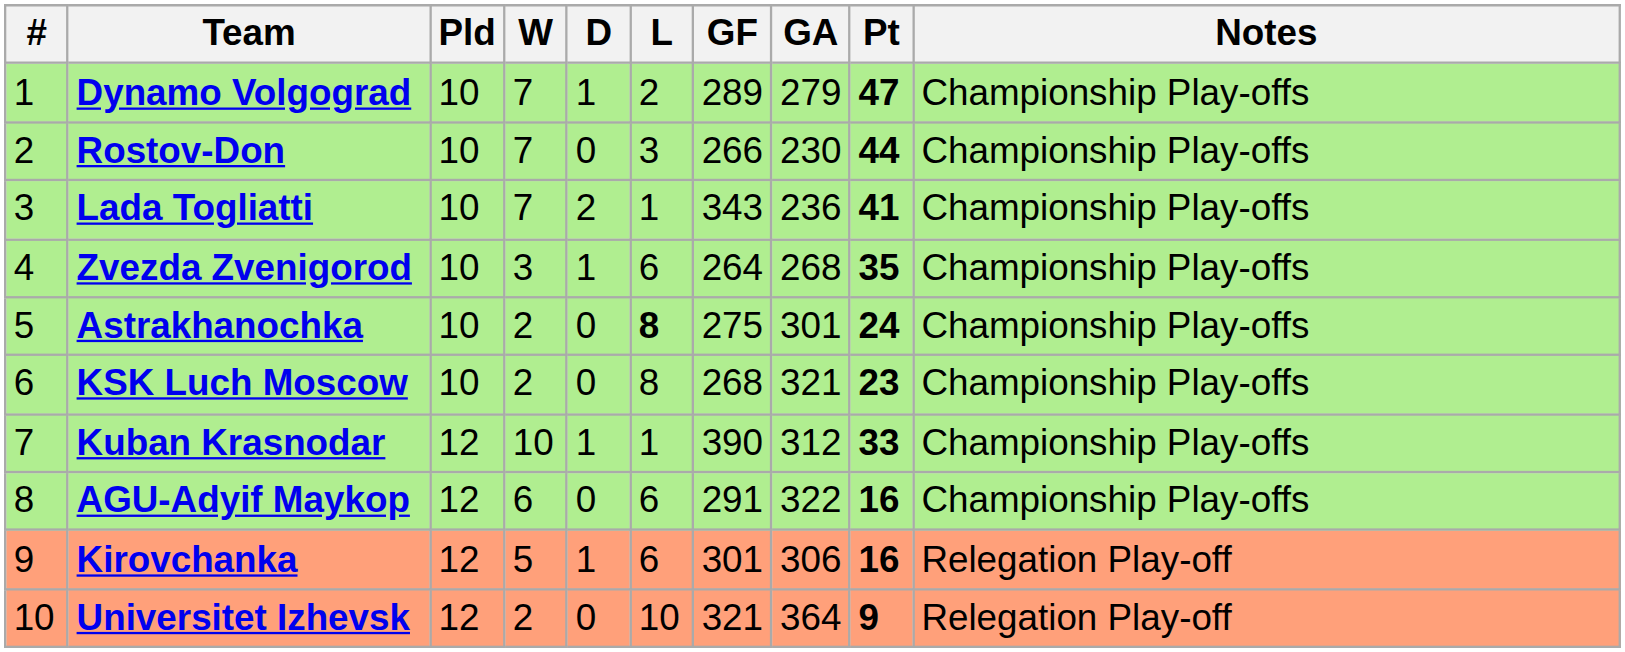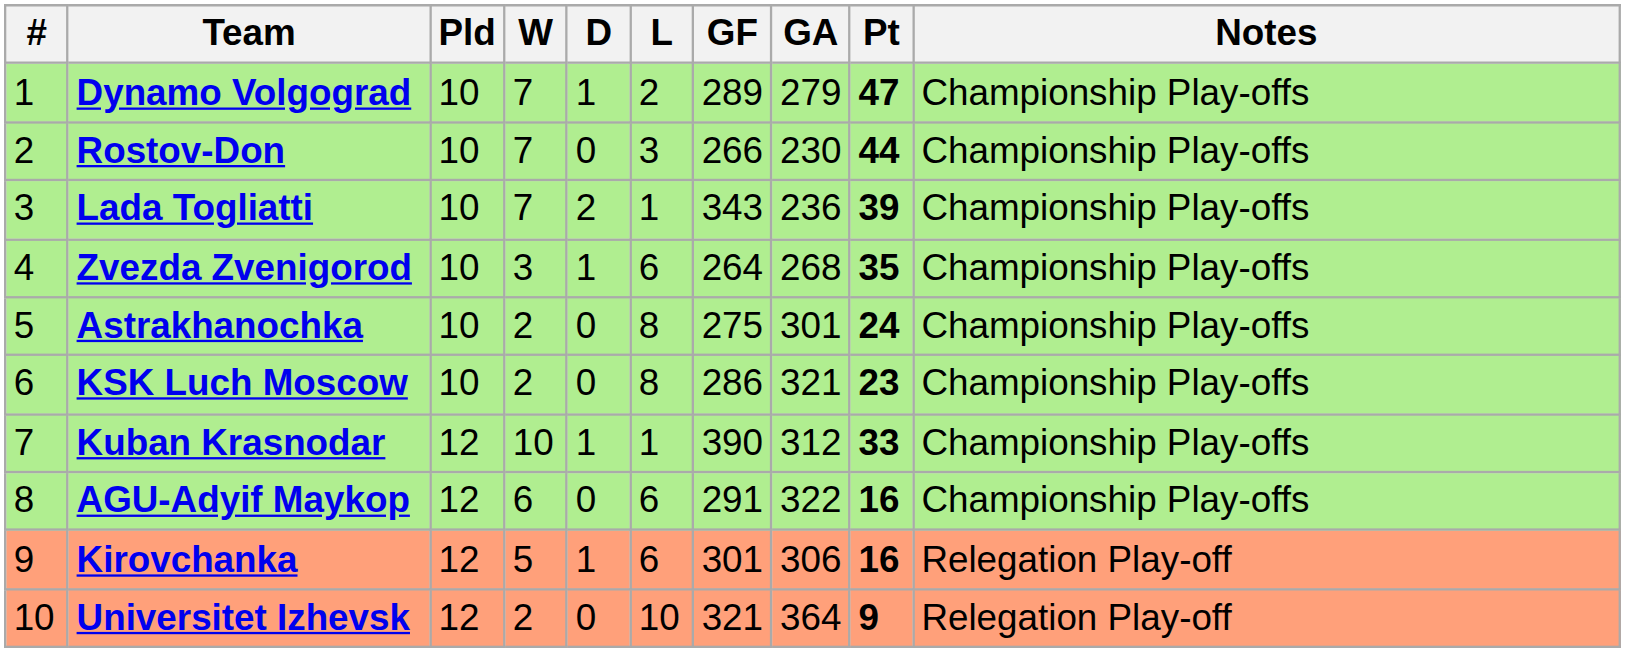Lada Togliatti | Pt: 41 -> 39
Astrakhanochka | L: bold -> normal
KSK Luch Moscow | GF: 268 -> 286
